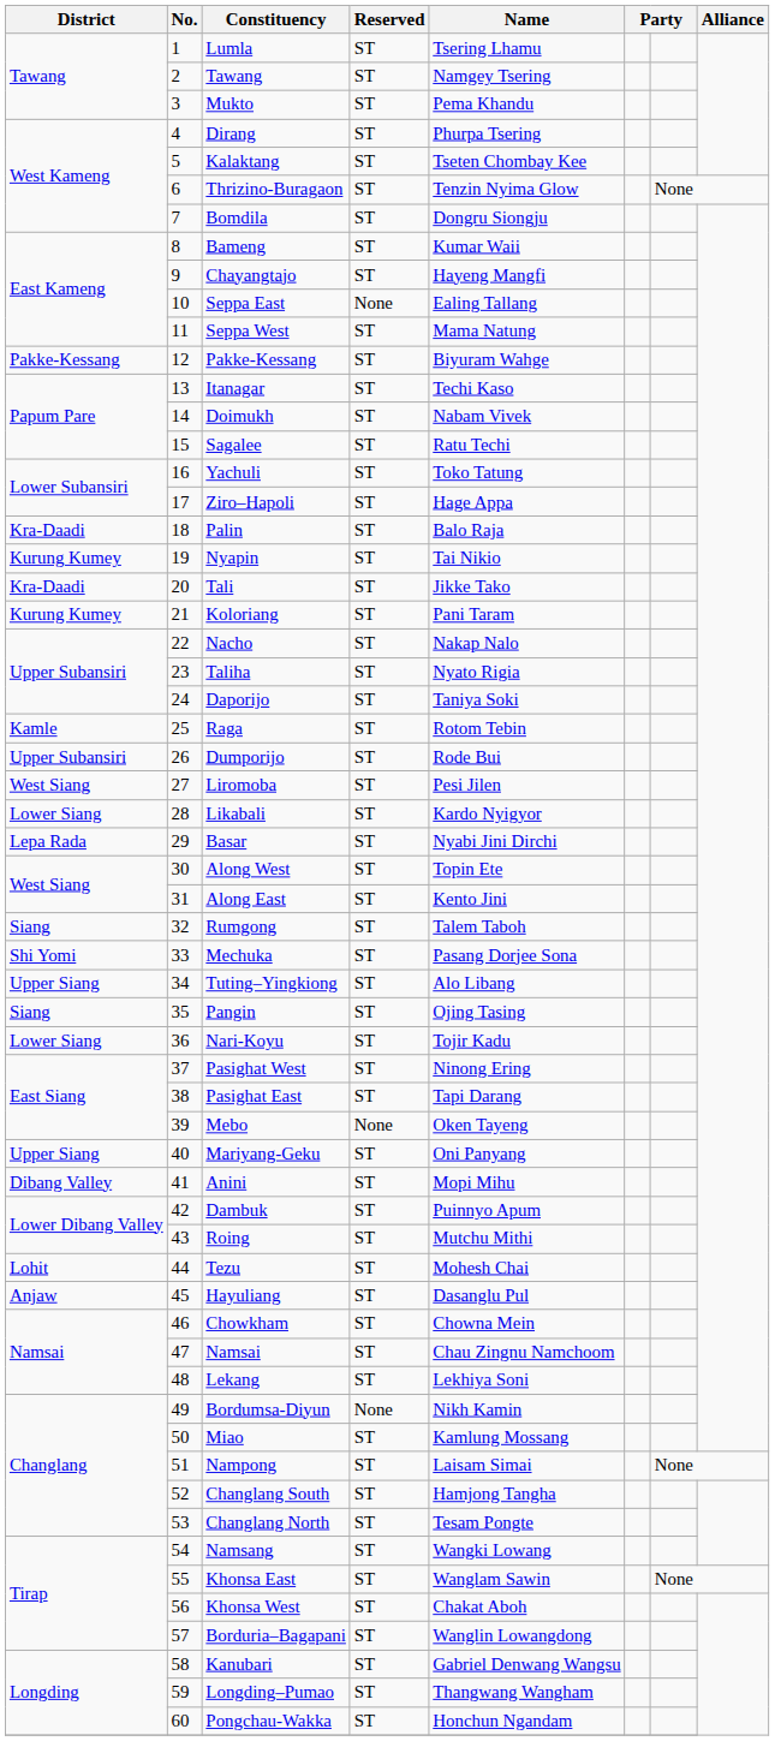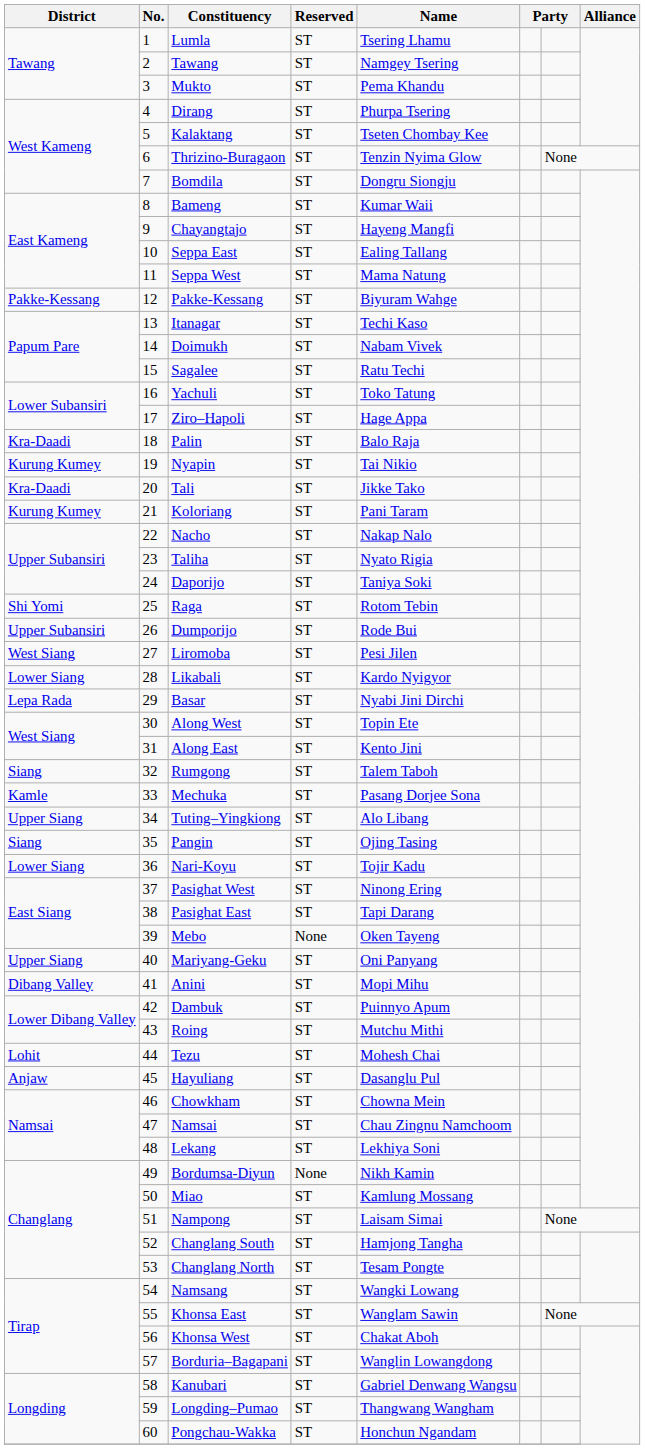Seppa East | Reserved: None -> ST
Raga | District: Kamle -> Shi Yomi
Mechuka | District: Shi Yomi -> Kamle
